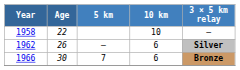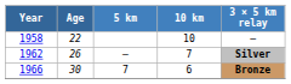1962 | 10 km: 6 -> 7
